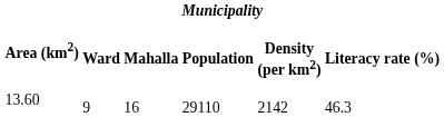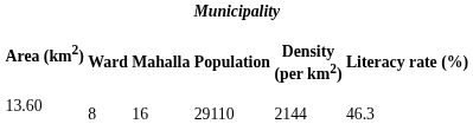13.60 | Ward: 9 -> 8
13.60 | Density (per km2): 2142 -> 2144
